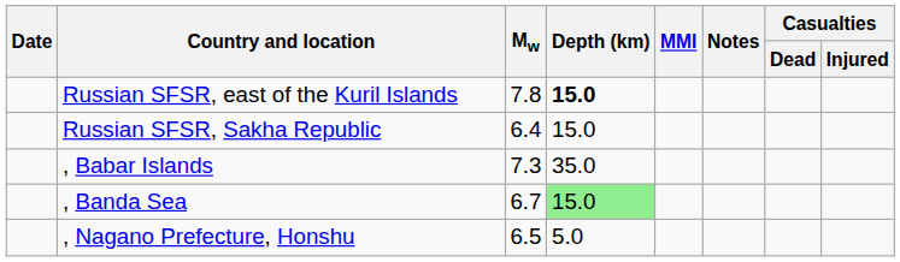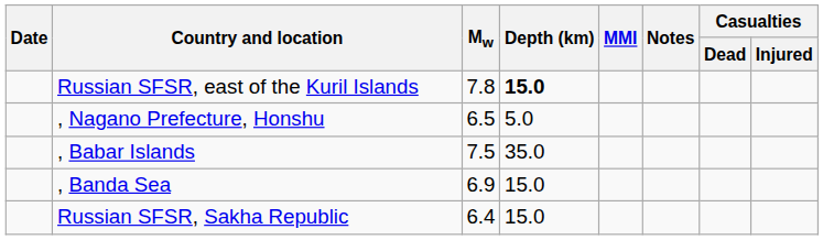rows swapped: , Nagano Prefecture, Honshu <-> Russian SFSR, Sakha Republic
, Babar Islands | Mw: 7.3 -> 7.5
, Banda Sea | Mw: 6.7 -> 6.9
, Banda Sea | Depth (km): lightgreen background -> no background
